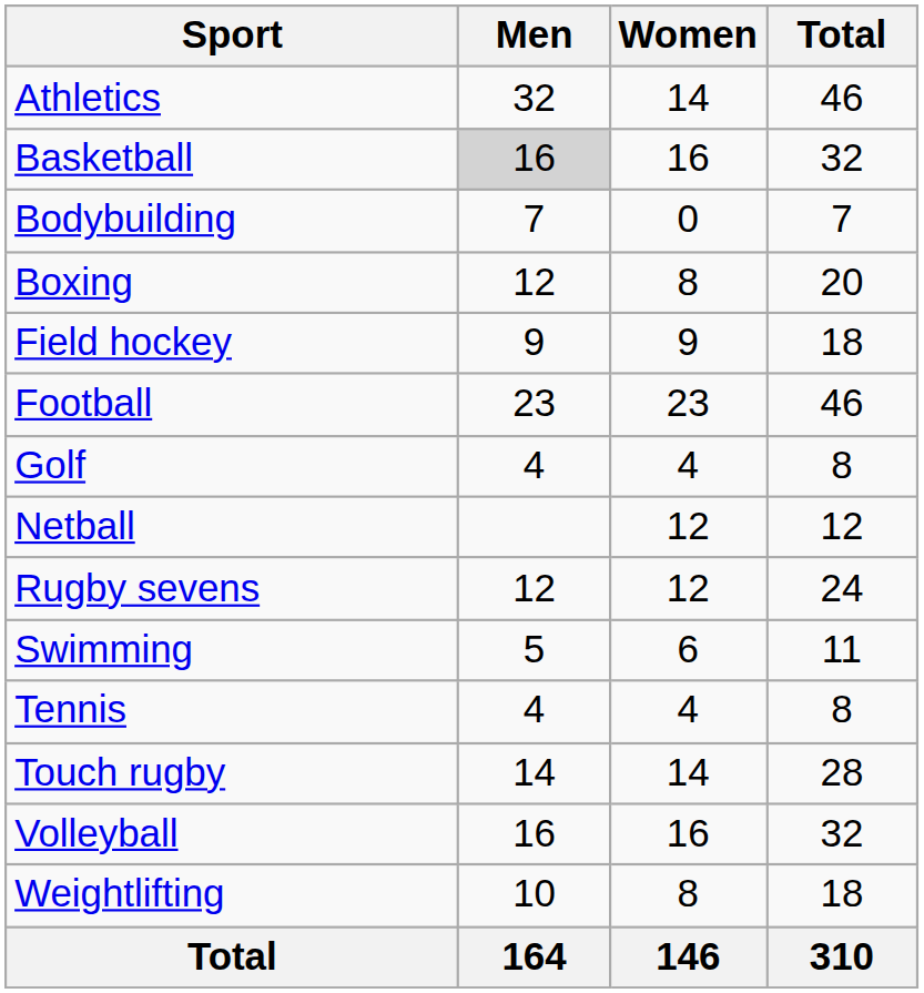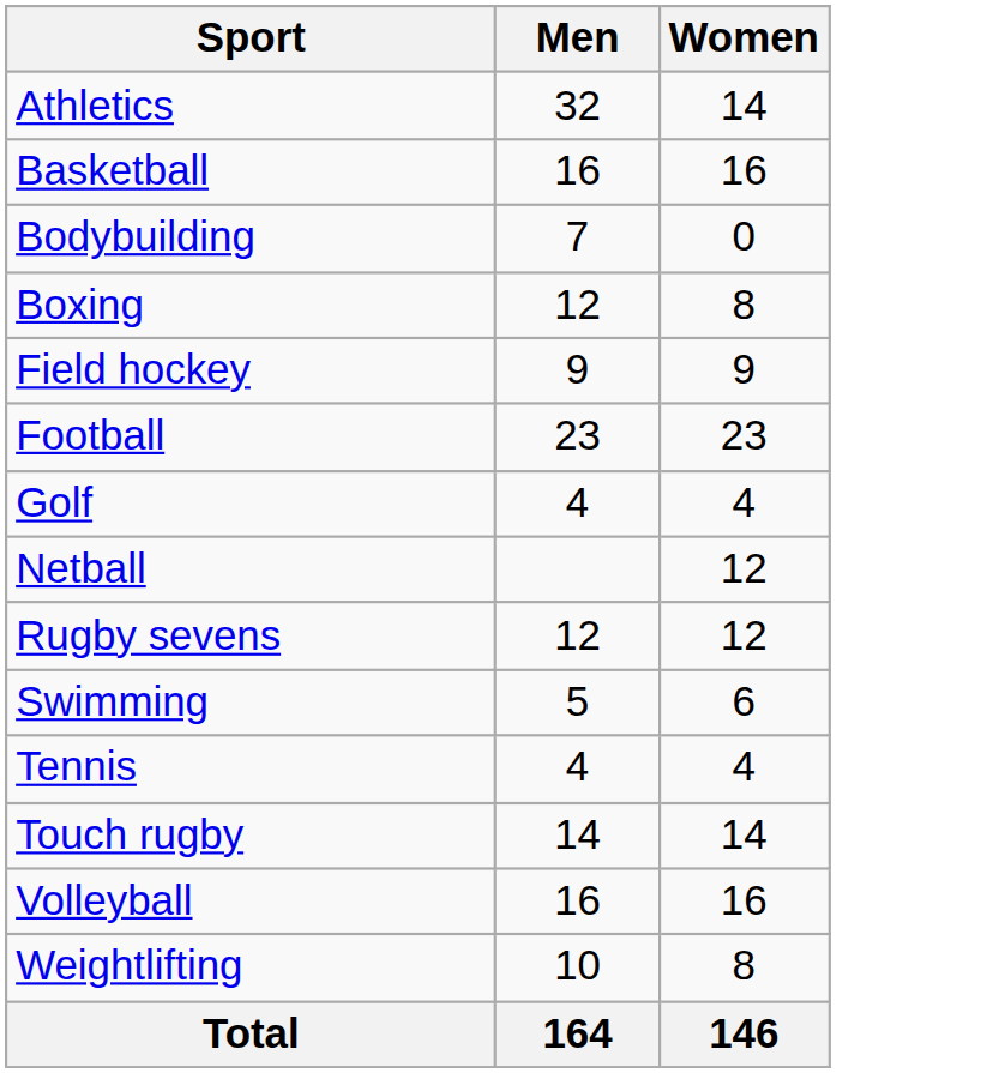- column: Total | 46 | 32 | 7 | 20 | 18 | 46 | 8 | 12 | 24 | 11 | 8 | 28 | 32 | 18 | 310
Basketball | Men: lightgrey background -> no background
